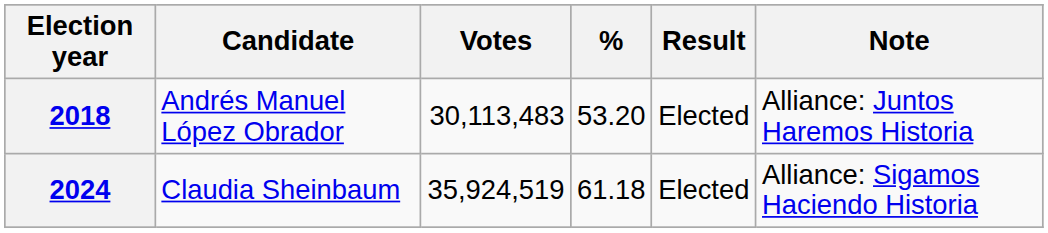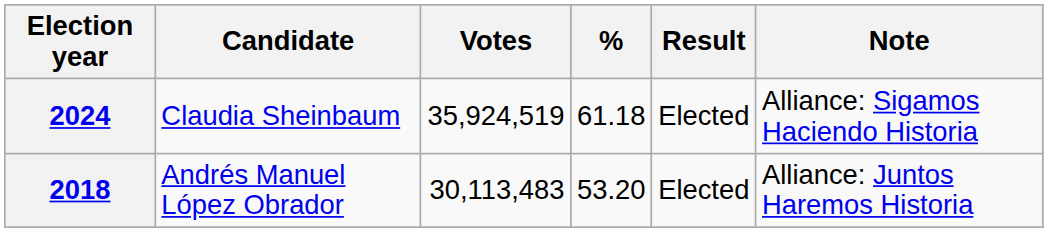rows swapped: 2018 <-> 2024
